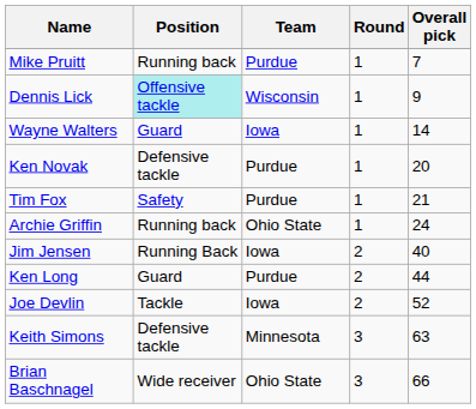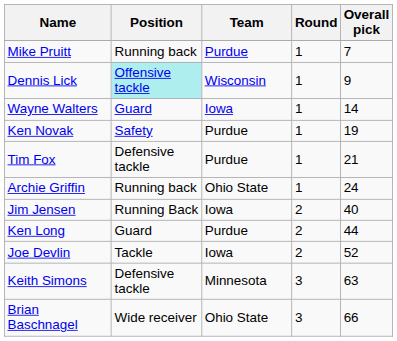Ken Novak | Position: Defensive tackle -> Safety
Ken Novak | Overall pick: 20 -> 19
Tim Fox | Position: Safety -> Defensive tackle
